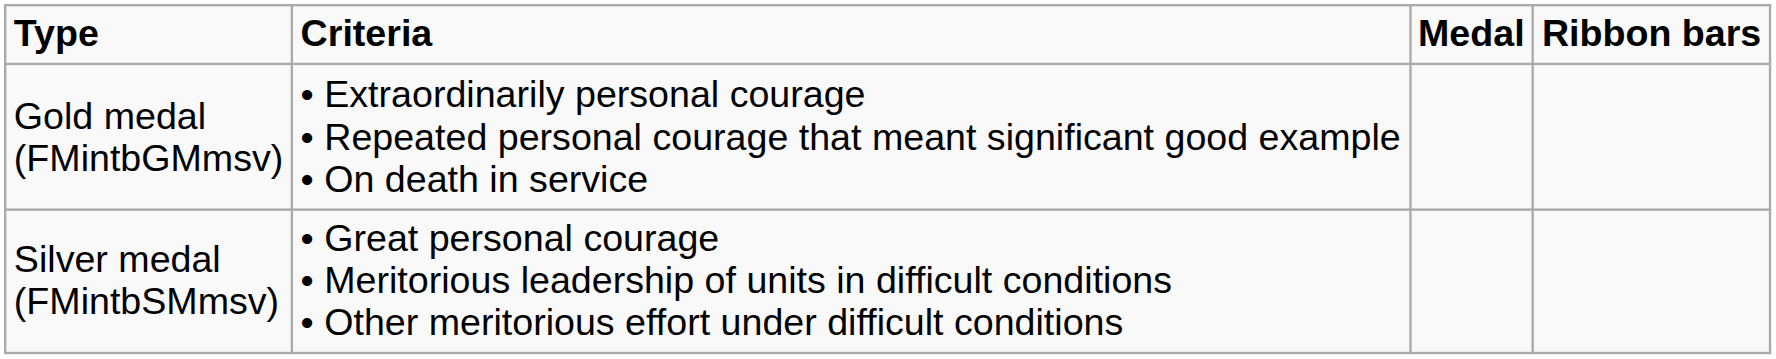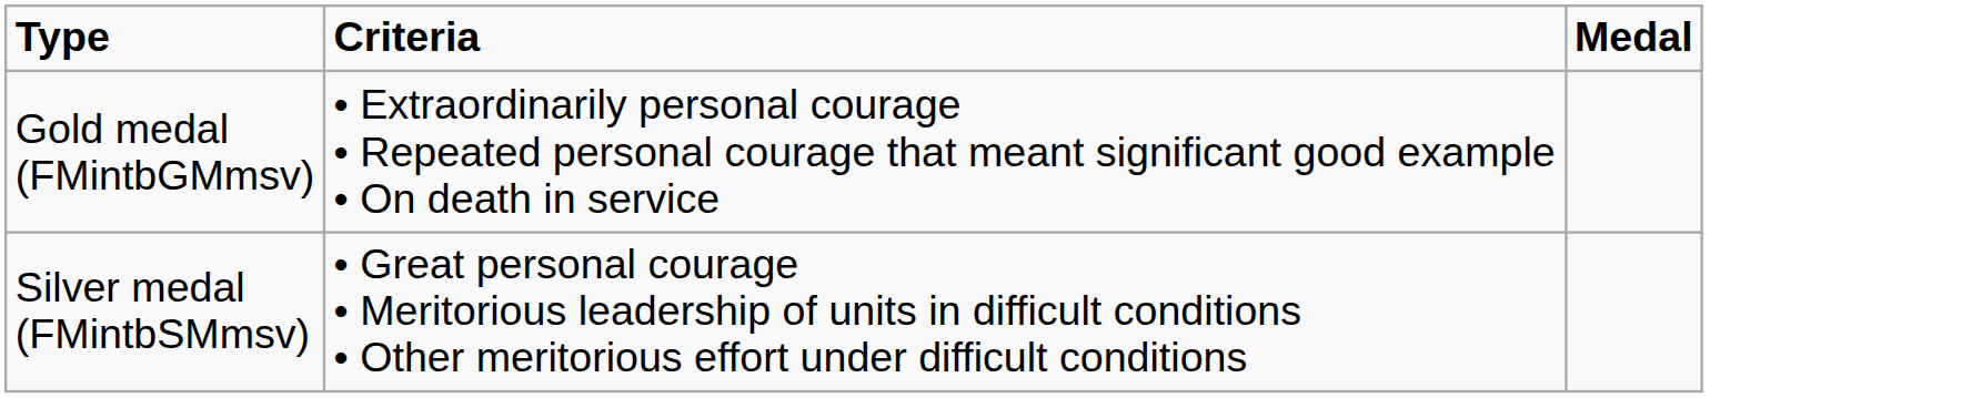- column: Ribbon bars
